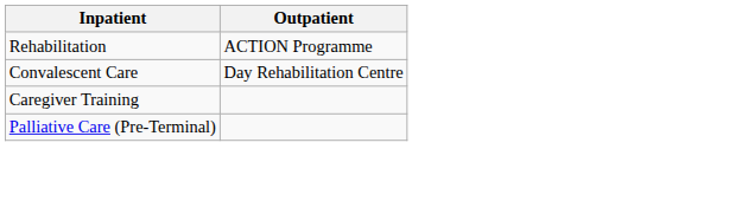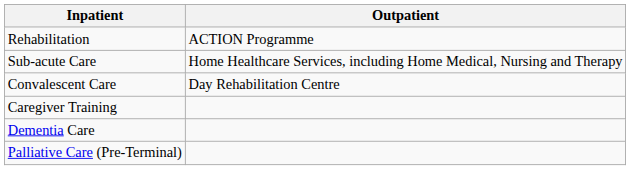+ row: Sub-acute Care | Home Healthcare Services, including Home Medical, Nursing and Therapy
+ row: Dementia Care
